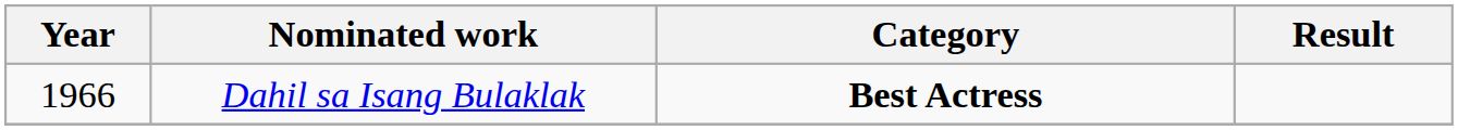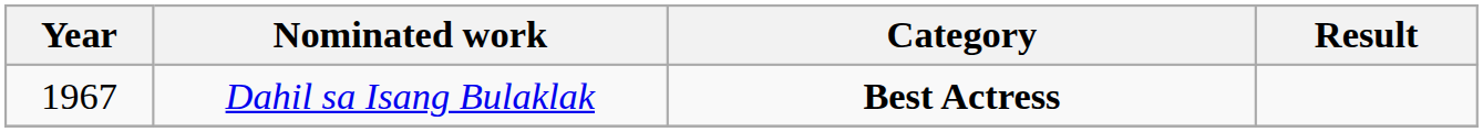Dahil sa Isang Bulaklak | Year: 1966 -> 1967
